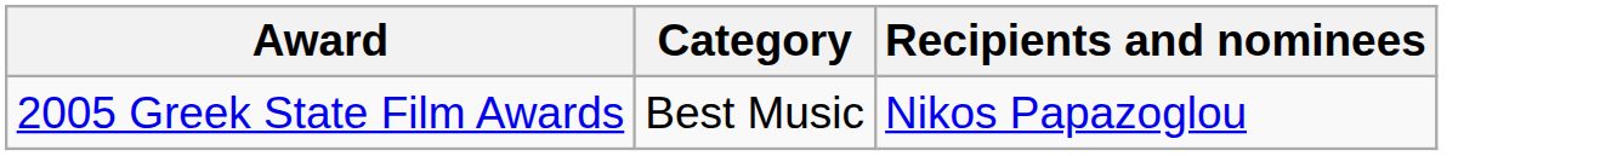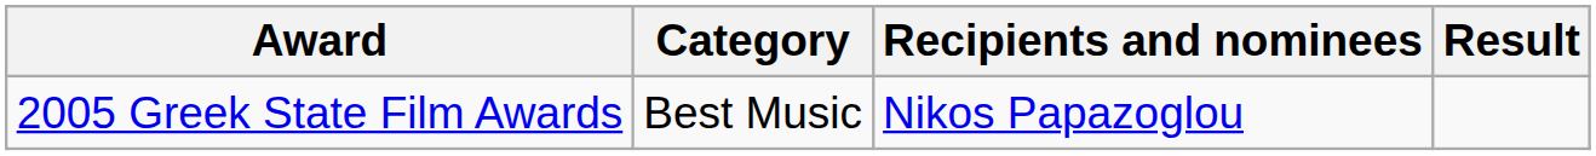+ column: Result
